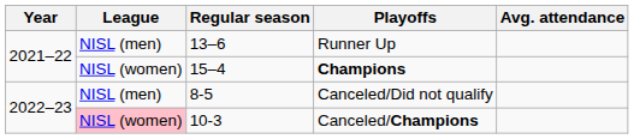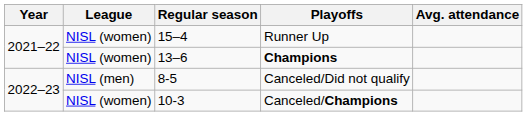Runner Up | League: NISL (men) -> NISL (women)
Runner Up | Regular season: 13–6 -> 15–4
Champions | Regular season: 15–4 -> 13–6
Canceled/Champions | League: pink background -> no background
